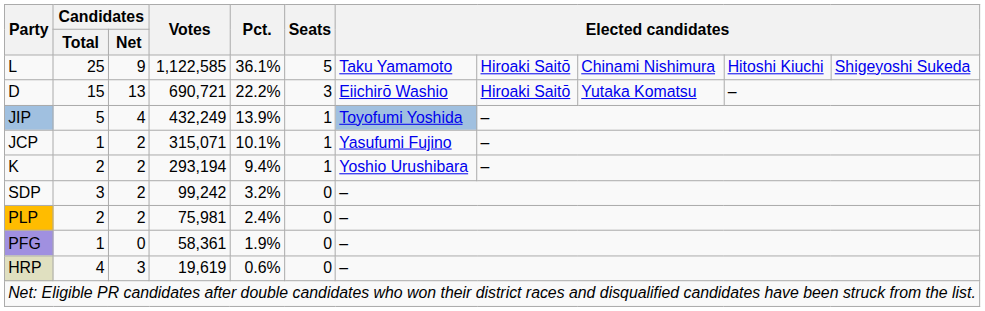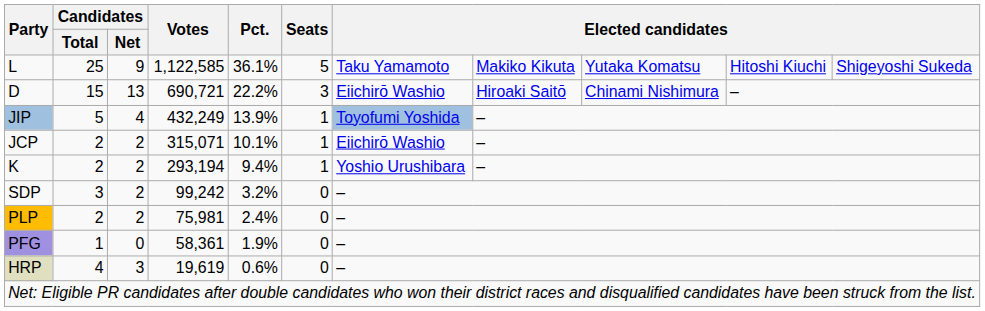L | column 8: Hiroaki Saitō -> Makiko Kikuta
L | column 9: Chinami Nishimura -> Yutaka Komatsu
D | column 9: Yutaka Komatsu -> Chinami Nishimura
JCP | Candidates / Total: 1 -> 2
JCP | column 7: Yasufumi Fujino -> Eiichirō Washio
